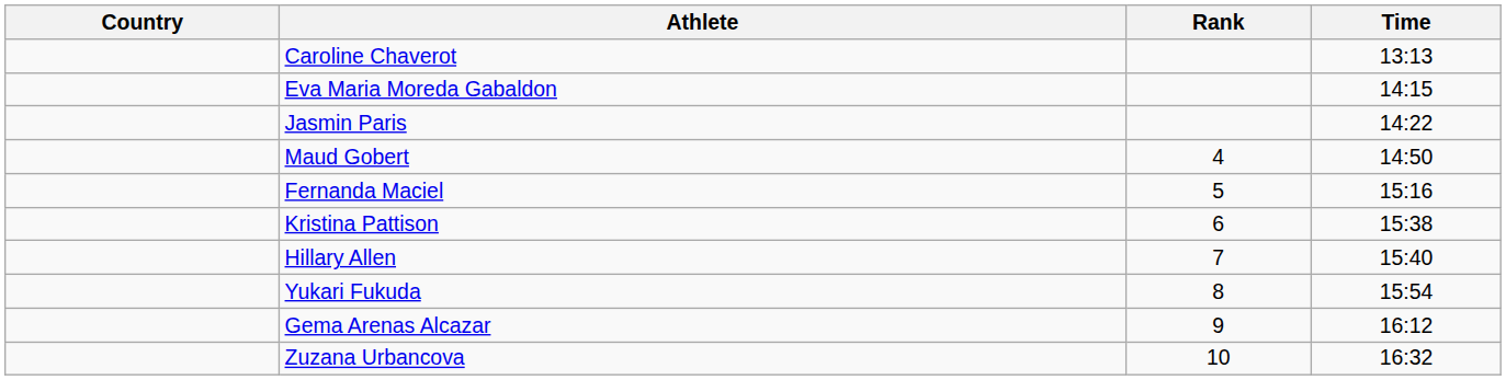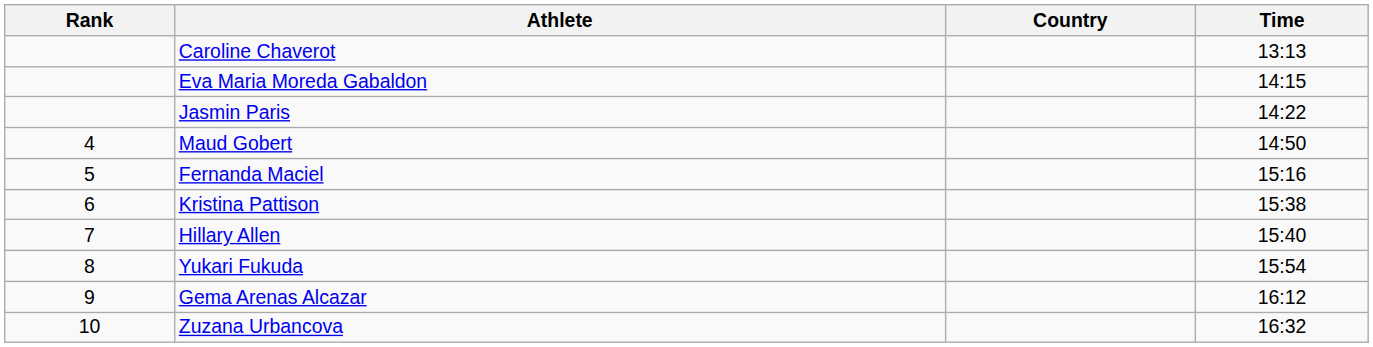columns swapped: Rank <-> Country
